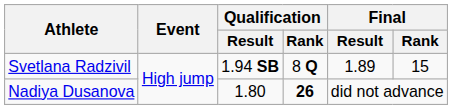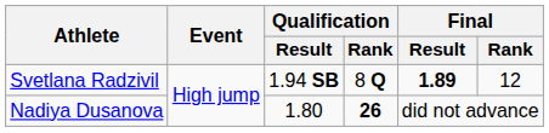Svetlana Radzivil | Final / Result: normal -> bold
Svetlana Radzivil | Final / Rank: 15 -> 12
